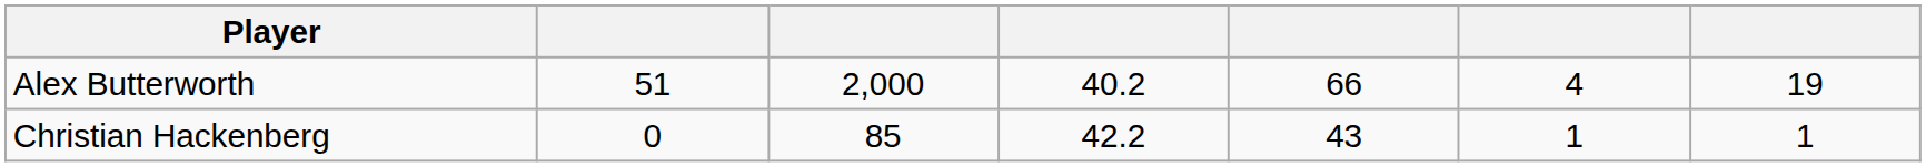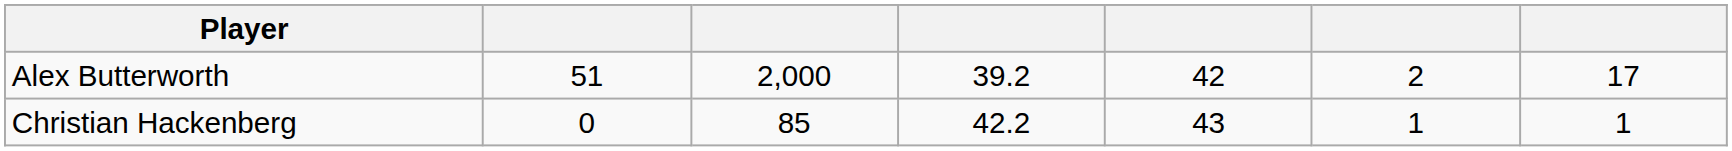Alex Butterworth | column 4: 40.2 -> 39.2
Alex Butterworth | column 5: 66 -> 42
Alex Butterworth | column 6: 4 -> 2
Alex Butterworth | column 7: 19 -> 17
